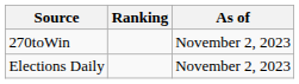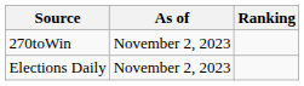columns swapped: Ranking <-> As of
